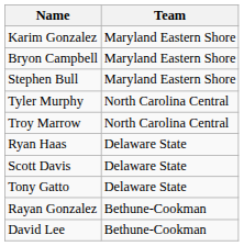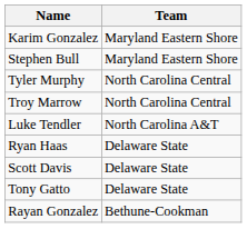- row: Bryon Campbell | Maryland Eastern Shore
+ row: Luke Tendler | North Carolina A&T
- row: David Lee | Bethune-Cookman
